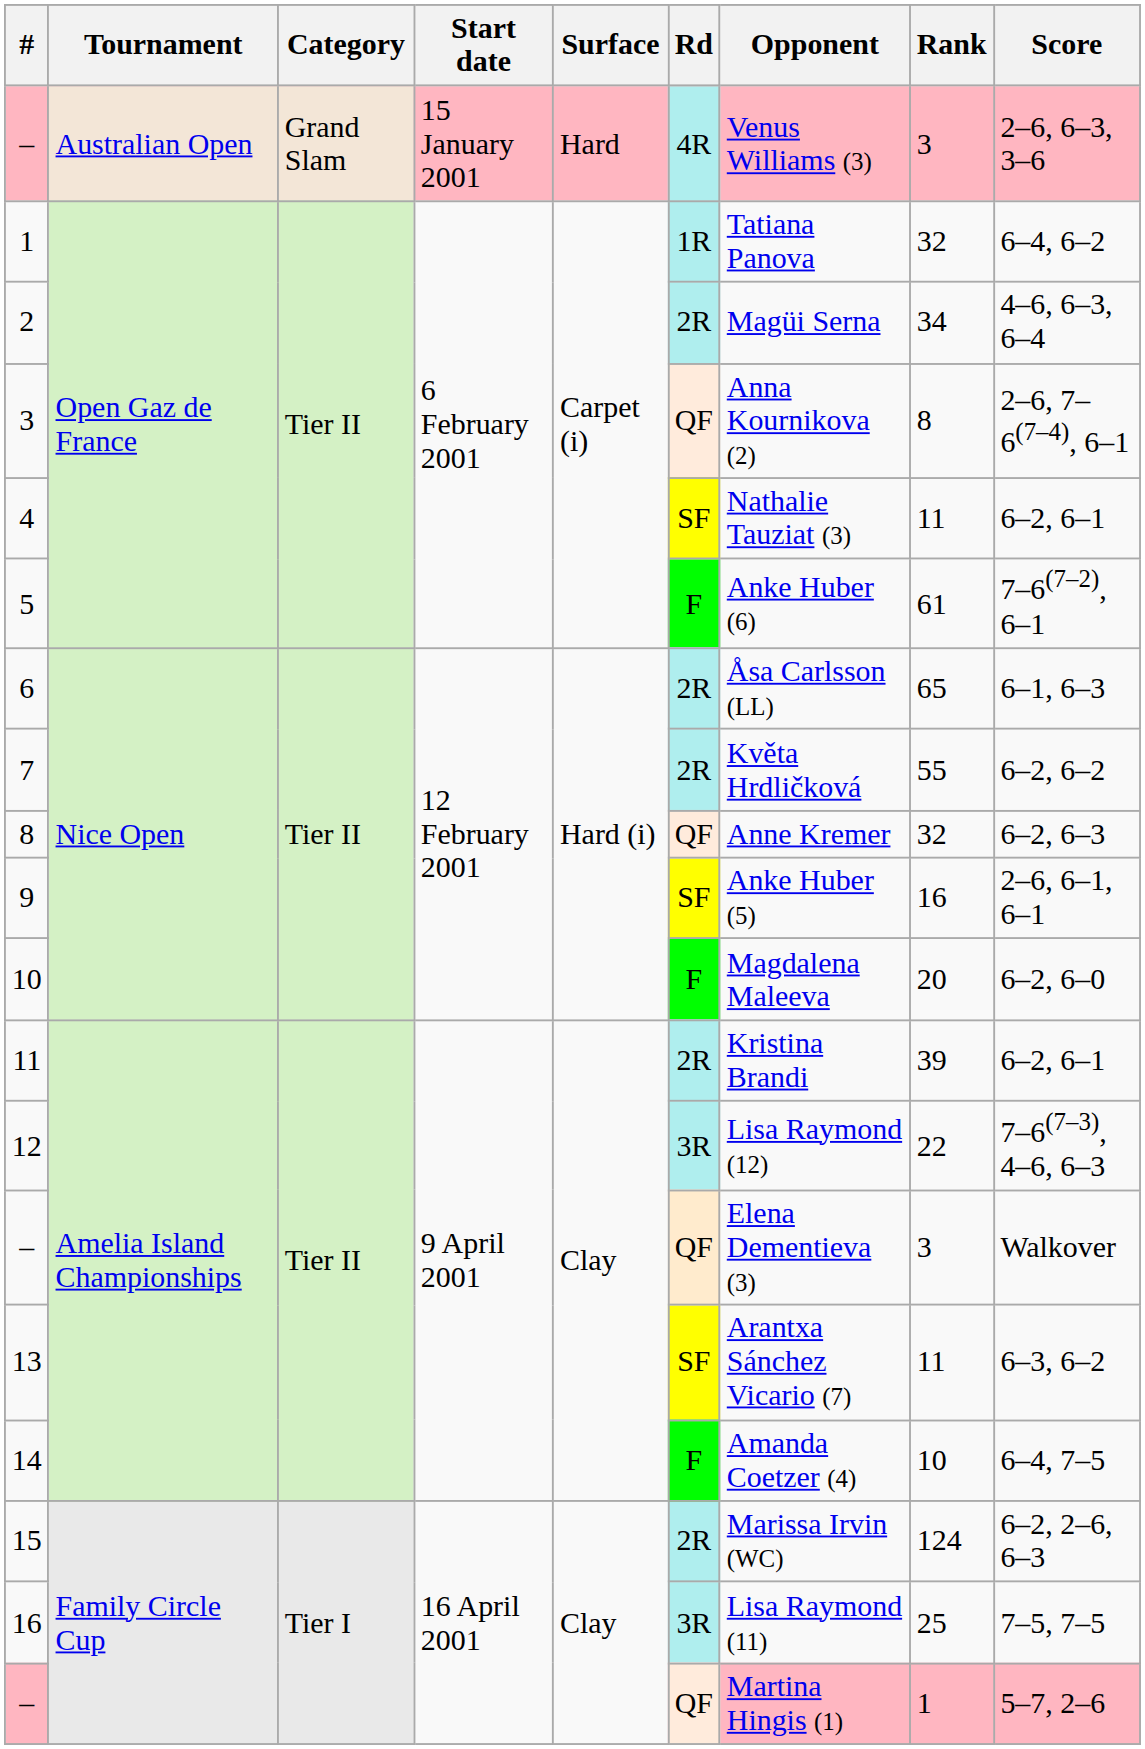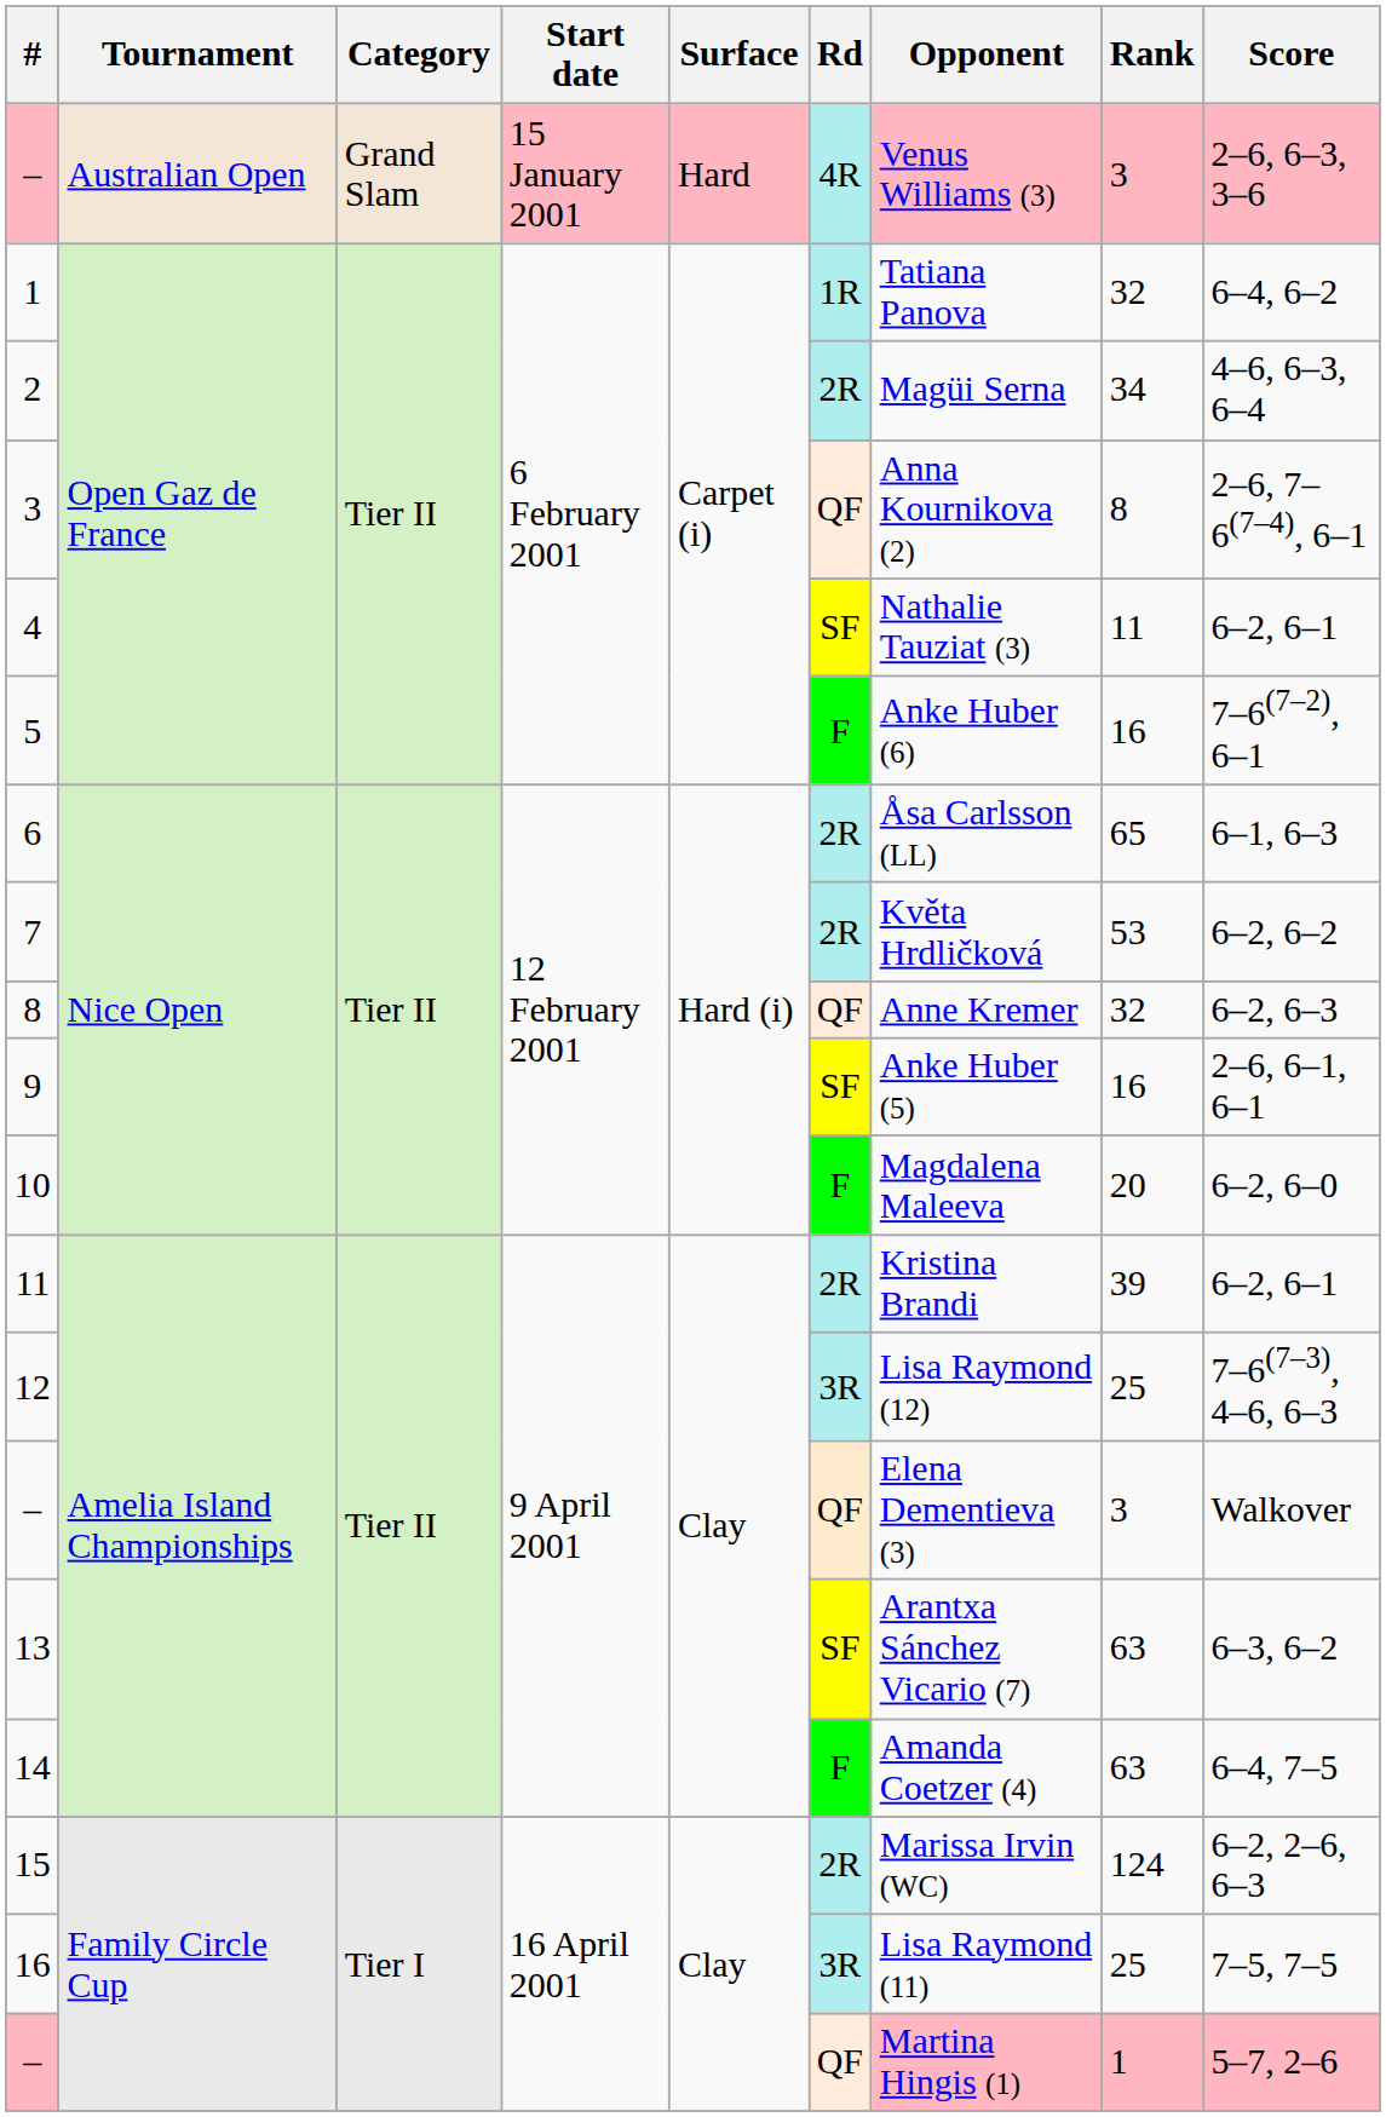5 | Rank: 61 -> 16
7 | Rank: 55 -> 53
12 | Rank: 22 -> 25
13 | Rank: 11 -> 63
14 | Rank: 10 -> 63
